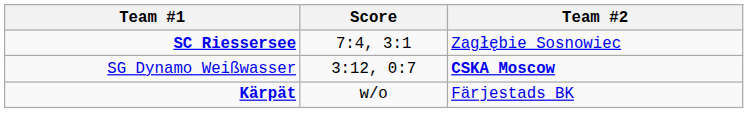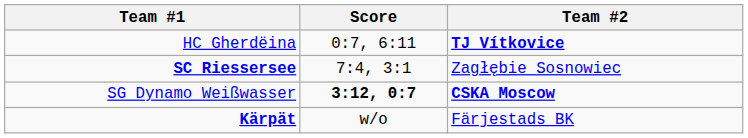+ row: HC Gherdëina | 0:7, 6:11 | TJ Vítkovice
SG Dynamo Weißwasser | Score: normal -> bold
